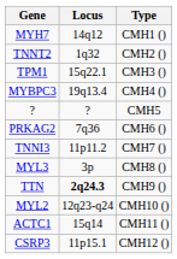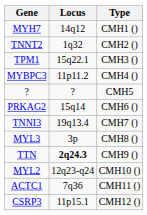MYBPC3 | Locus: 19q13.4 -> 11p11.2
PRKAG2 | Locus: 7q36 -> 15q14
TNNI3 | Locus: 11p11.2 -> 19q13.4
ACTC1 | Locus: 15q14 -> 7q36
